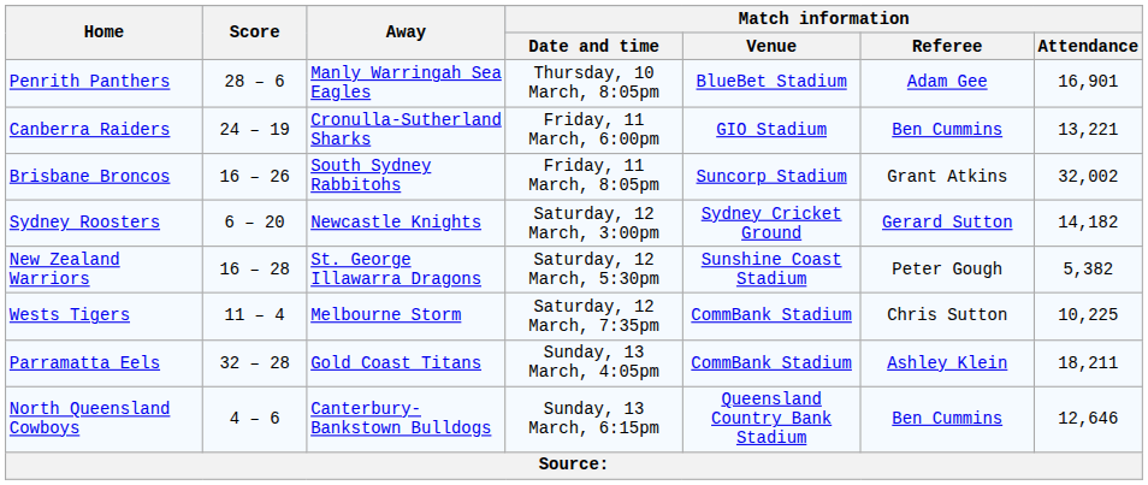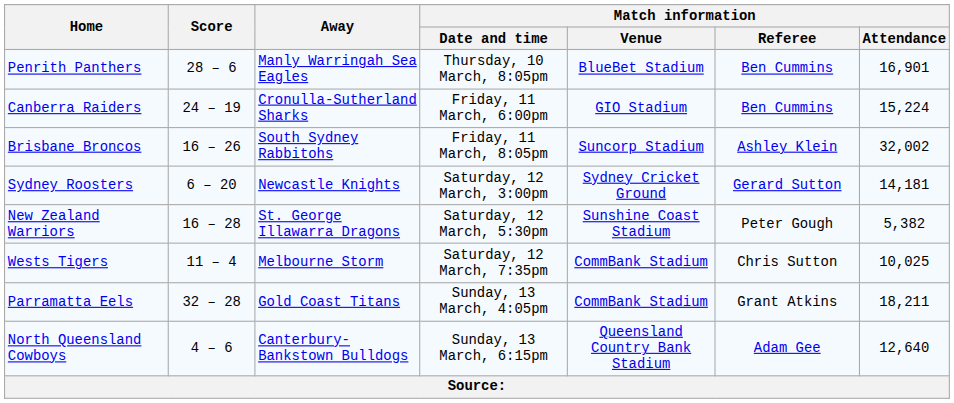Penrith Panthers | Match information / Referee: Adam Gee -> Ben Cummins
Canberra Raiders | Match information / Attendance: 13,221 -> 15,224
Brisbane Broncos | Match information / Referee: Grant Atkins -> Ashley Klein
Sydney Roosters | Match information / Attendance: 14,182 -> 14,181
Wests Tigers | Match information / Attendance: 10,225 -> 10,025
Parramatta Eels | Match information / Referee: Ashley Klein -> Grant Atkins
North Queensland Cowboys | Match information / Referee: Ben Cummins -> Adam Gee
North Queensland Cowboys | Match information / Attendance: 12,646 -> 12,640
